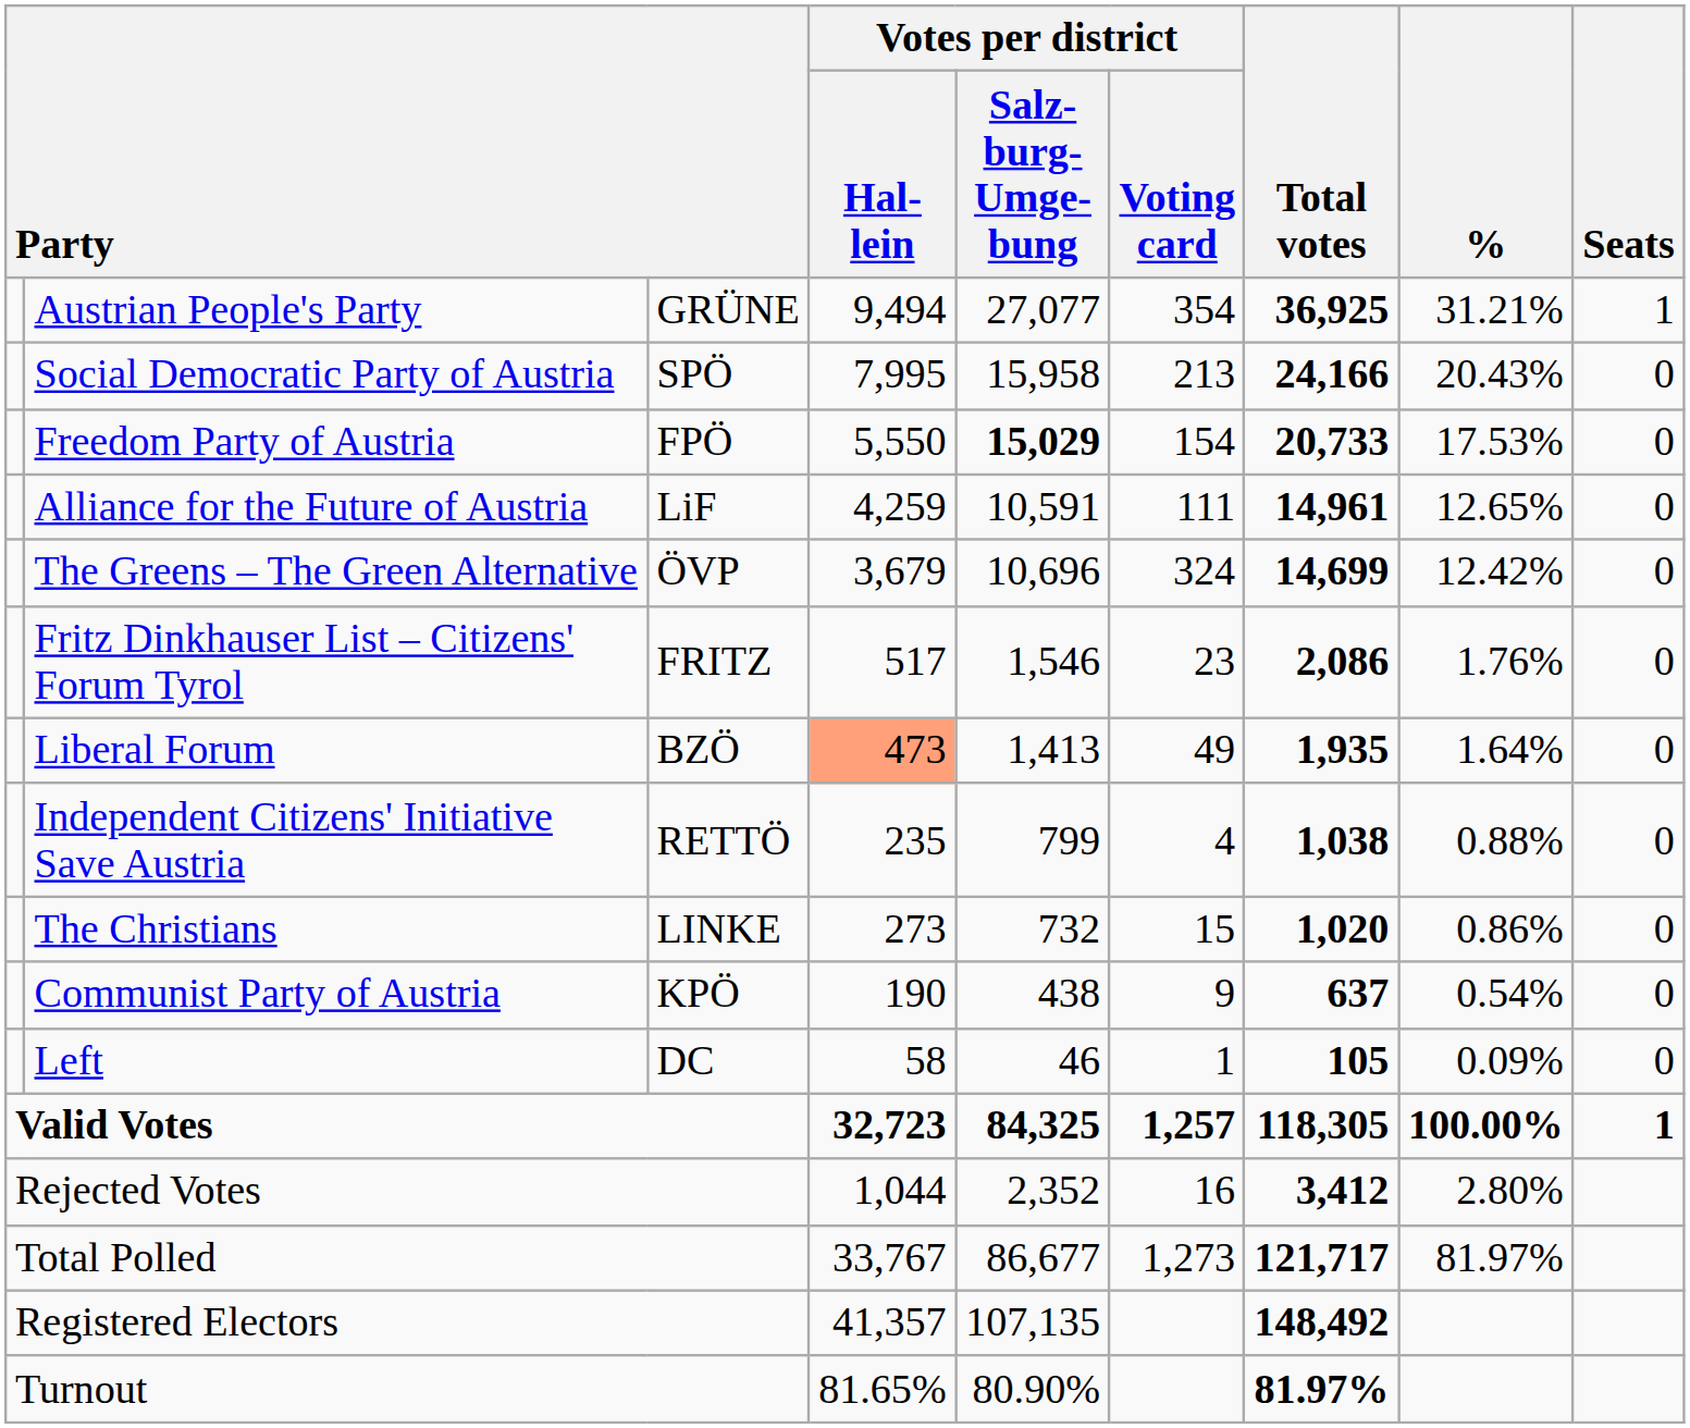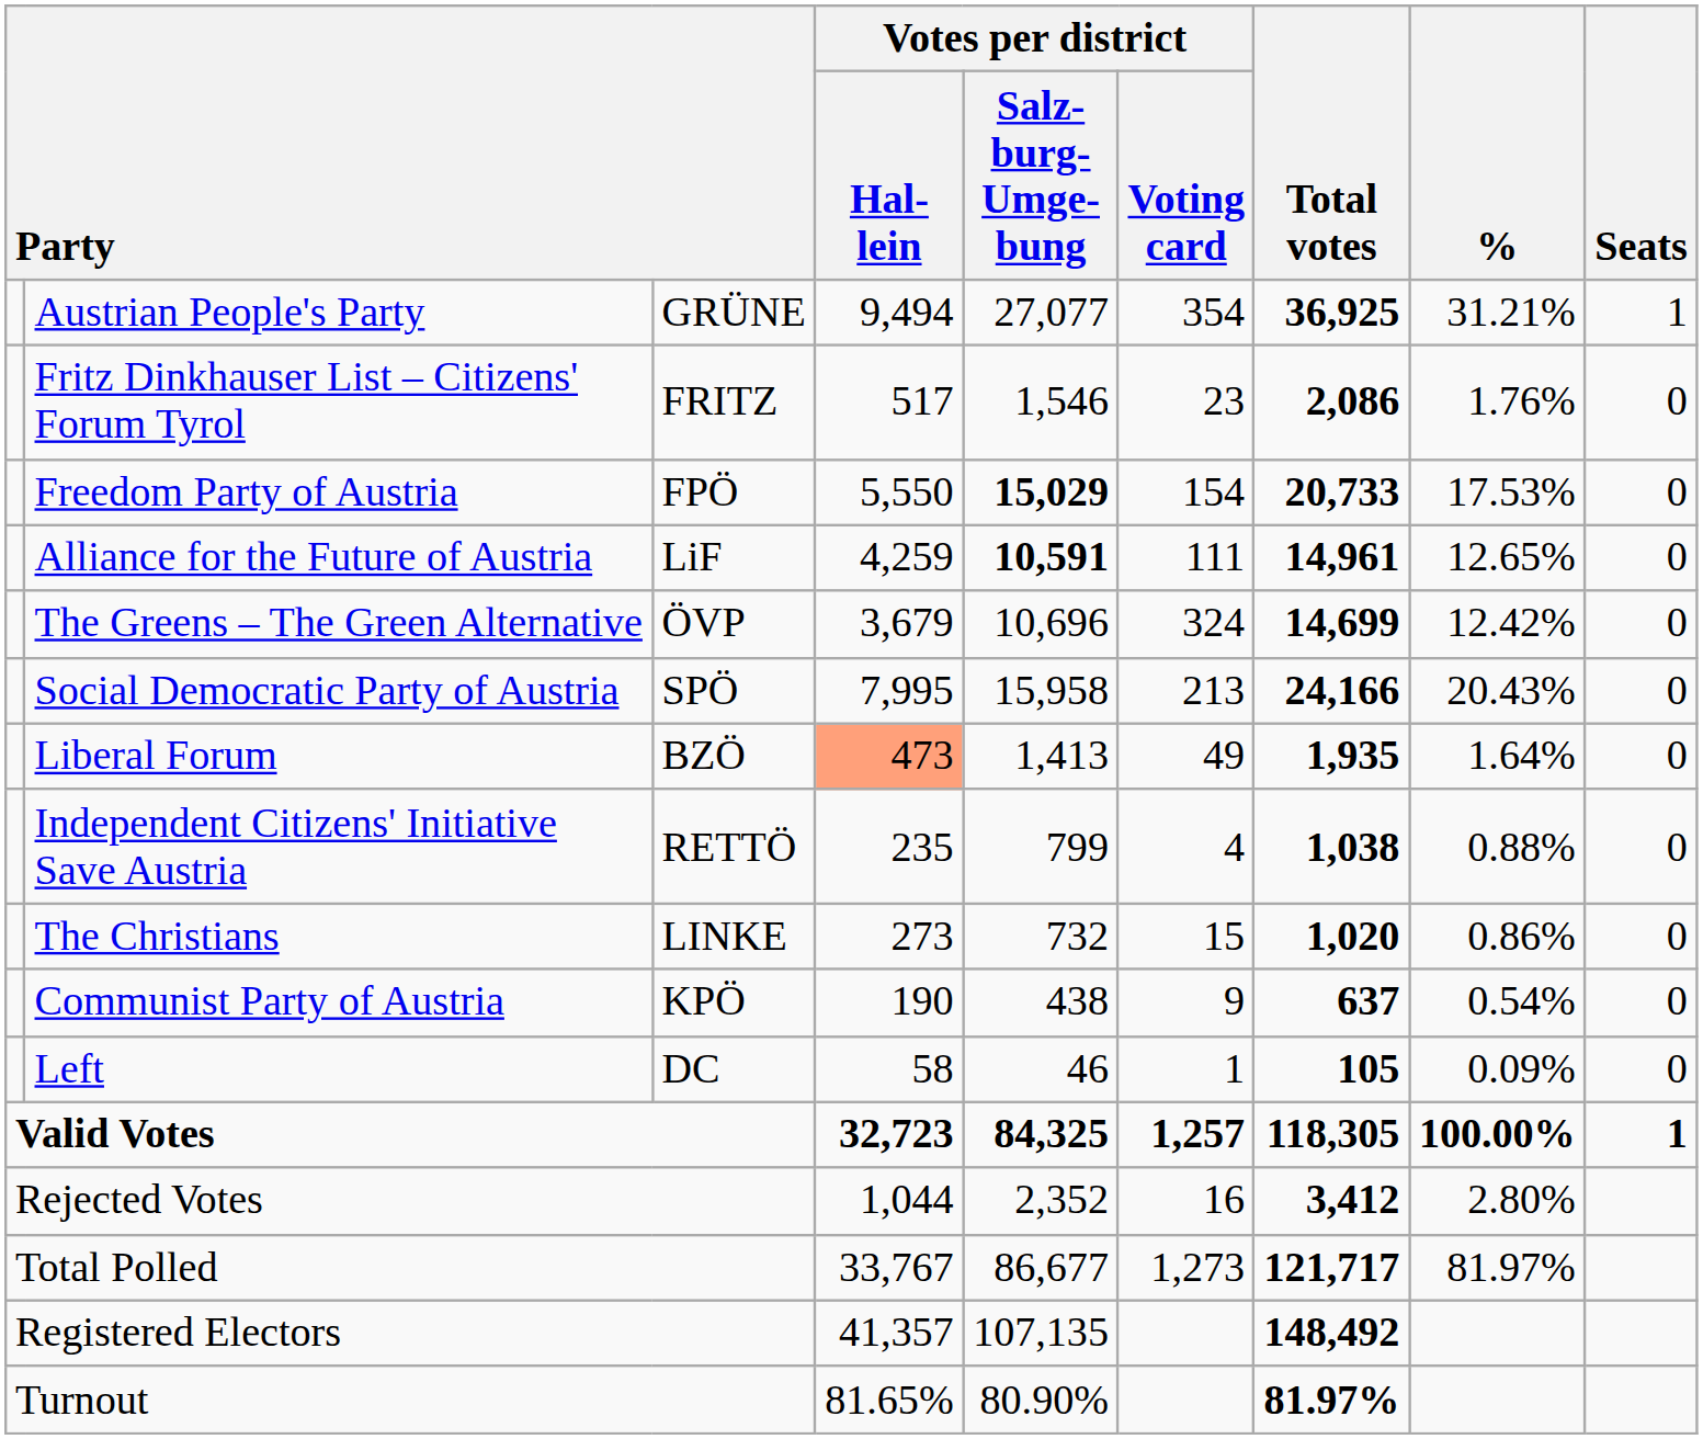rows swapped: Social Democratic Party of Austria <-> Fritz Dinkhauser List – Citizens' Forum Tyrol
Alliance for the Future of Austria | Votes per district / Salz- burg- Umge- bung: normal -> bold
